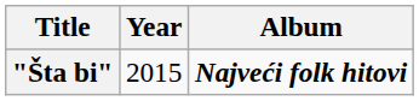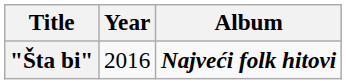"Šta bi" | Year: 2015 -> 2016
